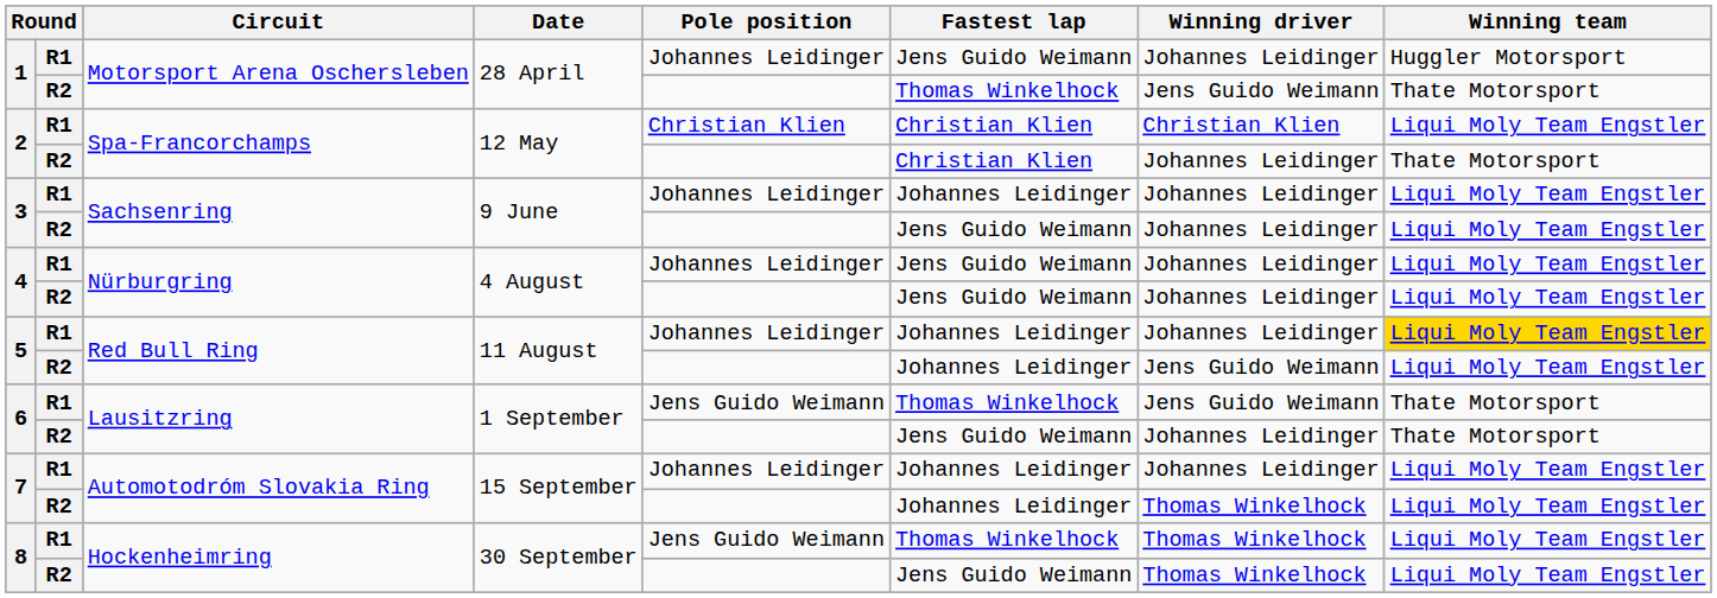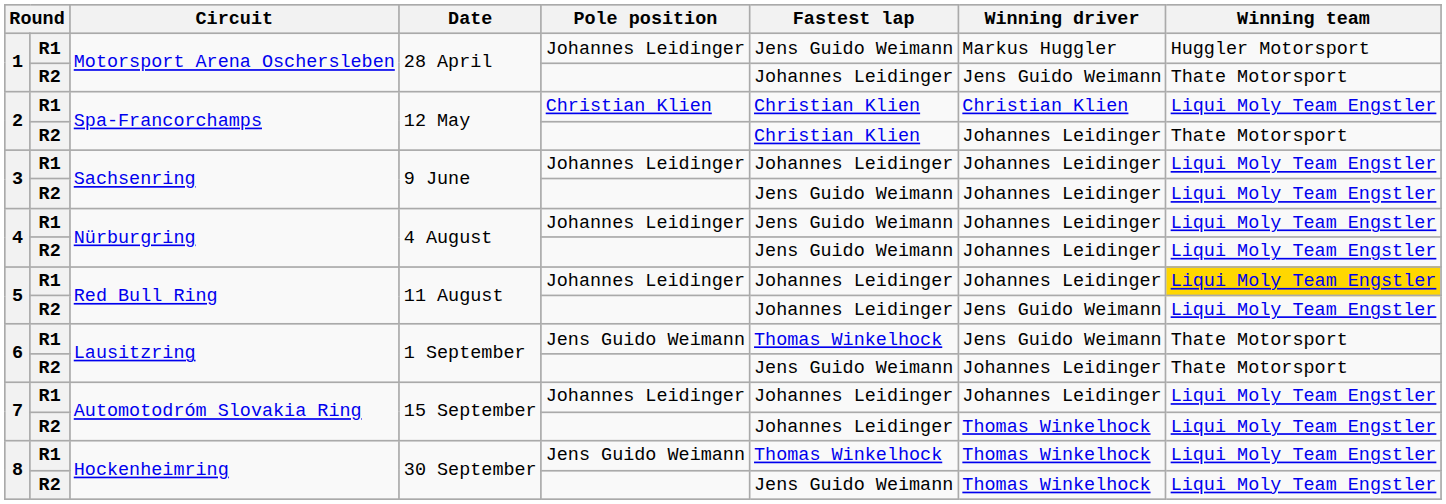1 / R1 | Winning driver: Johannes Leidinger -> Markus Huggler
1 / R2 | Fastest lap: Thomas Winkelhock -> Johannes Leidinger
